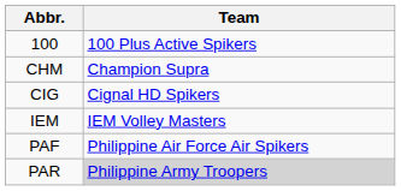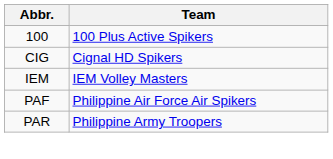- row: CHM | Champion Supra
PAR | Team: lightgrey background -> no background
